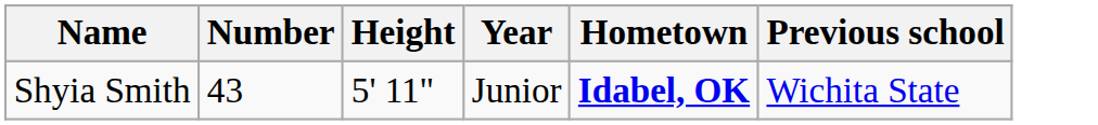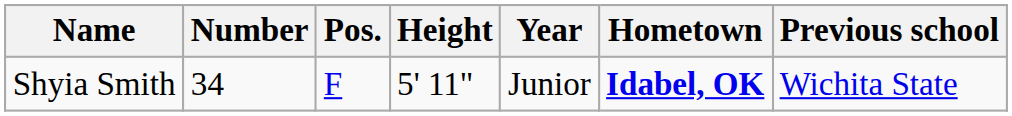+ column: Pos. | F
Shyia Smith | Number: 43 -> 34
